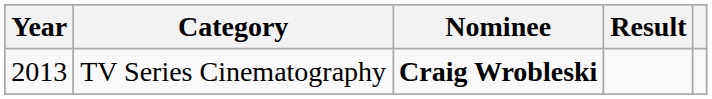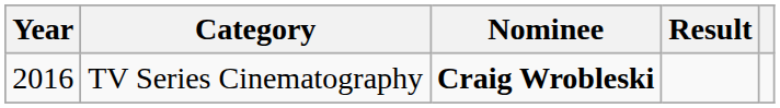TV Series Cinematography | Year: 2013 -> 2016
